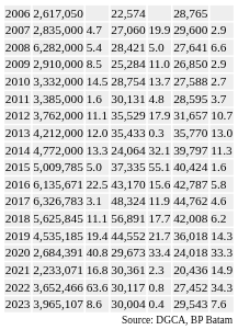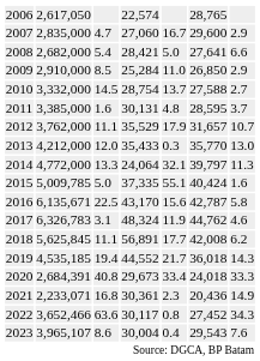2007 | column 5: 19.9 -> 16.7
2008 | column 2: 6,282,000 -> 2,682,000
